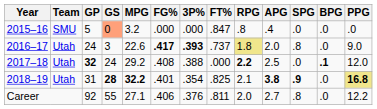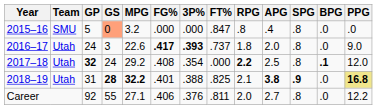2015–16 | SPG: .0 -> .8
2016–17 | RPG: khaki background -> no background
2017–18 | 3P%: .388 -> .354
2017–18 | SPG: .0 -> .8
2018–19 | 3P%: .354 -> .388
